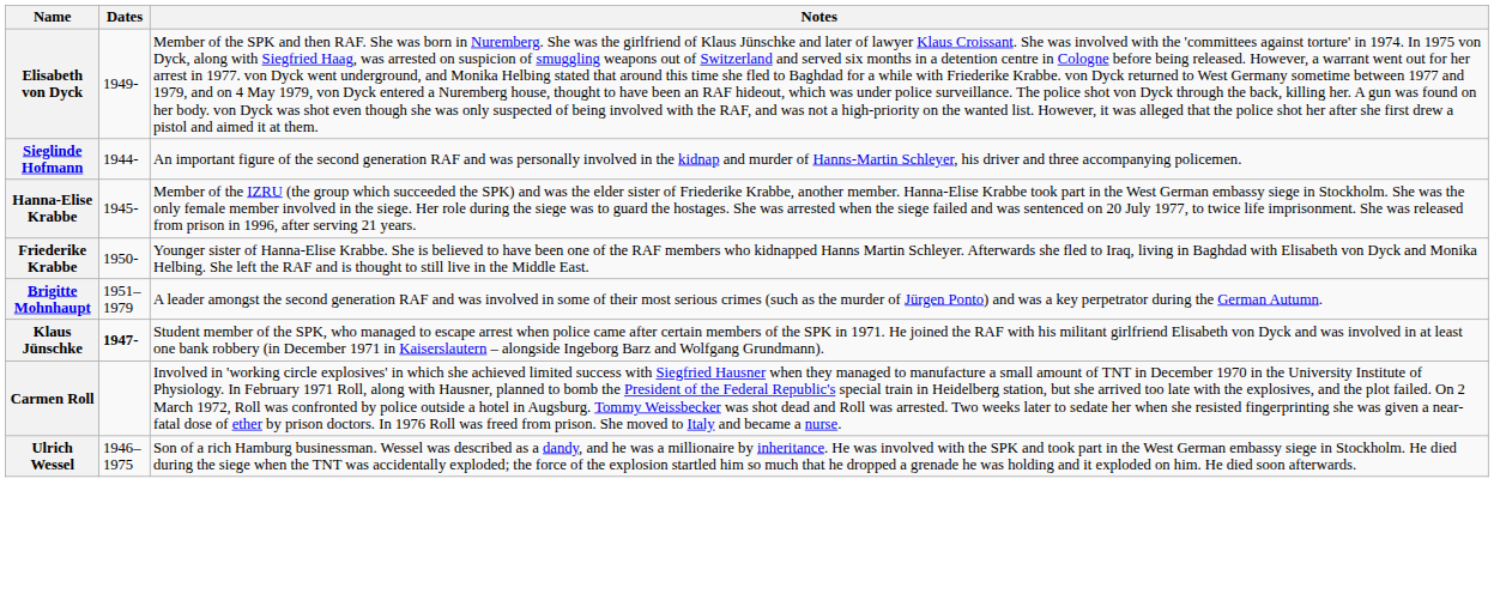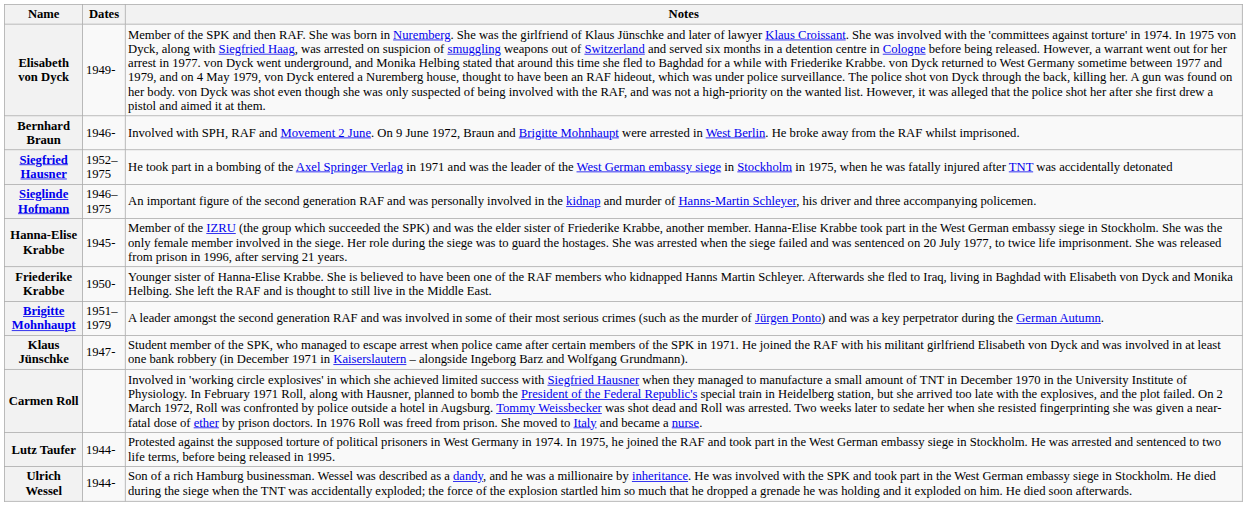+ row: Bernhard Braun | 1946- | Involved with SPH, RAF and Movement 2 June. On 9 June 1972, Braun and Brigitte Mohnhaupt were arrested in West Berlin. He broke away from the RAF whilst imprisoned.
+ row: Siegfried Hausner | 1952–1975 | He took part in a bombing of the Axel Springer Verlag in 1971 and was the leader of the West German embassy siege in Stockholm in 1975, when he was fatally injured after TNT was accidentally detonated
Sieglinde Hofmann | Dates: 1944- -> 1946–1975
Klaus Jünschke | Dates: bold -> normal
+ row: Lutz Taufer | 1944- | Protested against the supposed torture of political prisoners in West Germany in 1974. In 1975, he joined the RAF and took part in the West German embassy siege in Stockholm. He was arrested and sentenced to two life terms, before being released in 1995.
Ulrich Wessel | Dates: 1946–1975 -> 1944-
